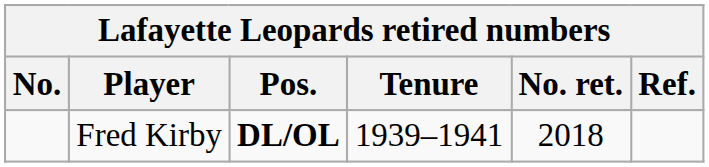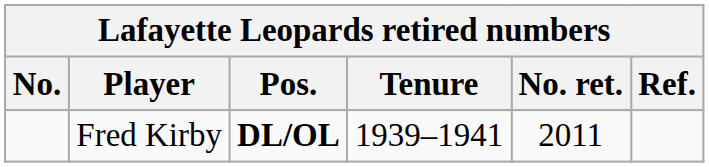Fred Kirby | No. ret.: 2018 -> 2011
